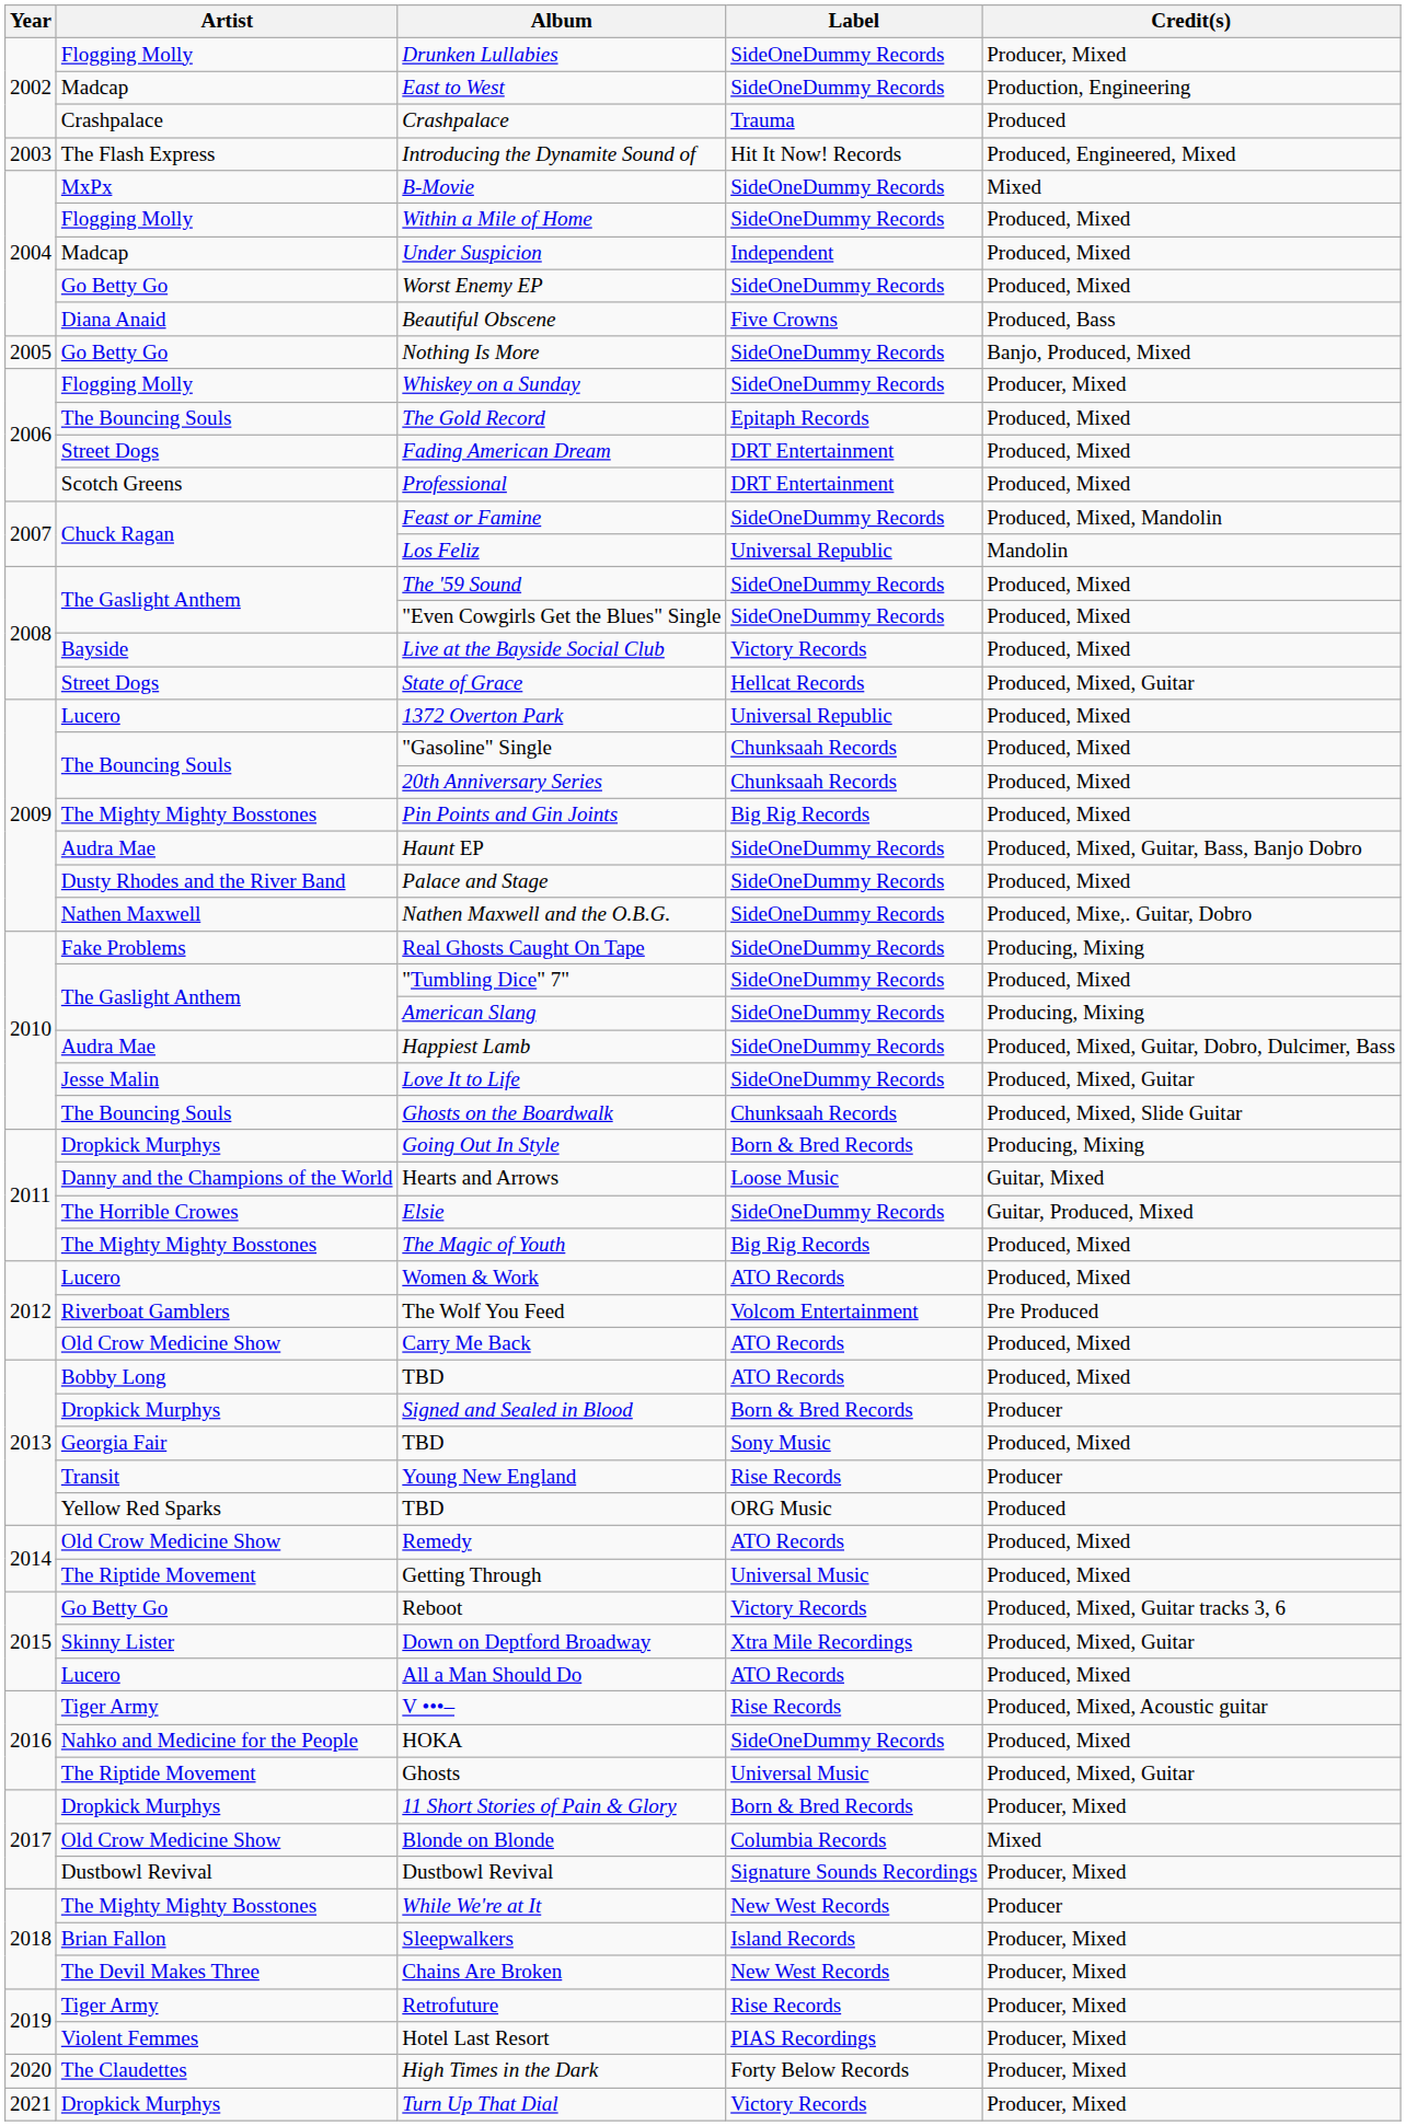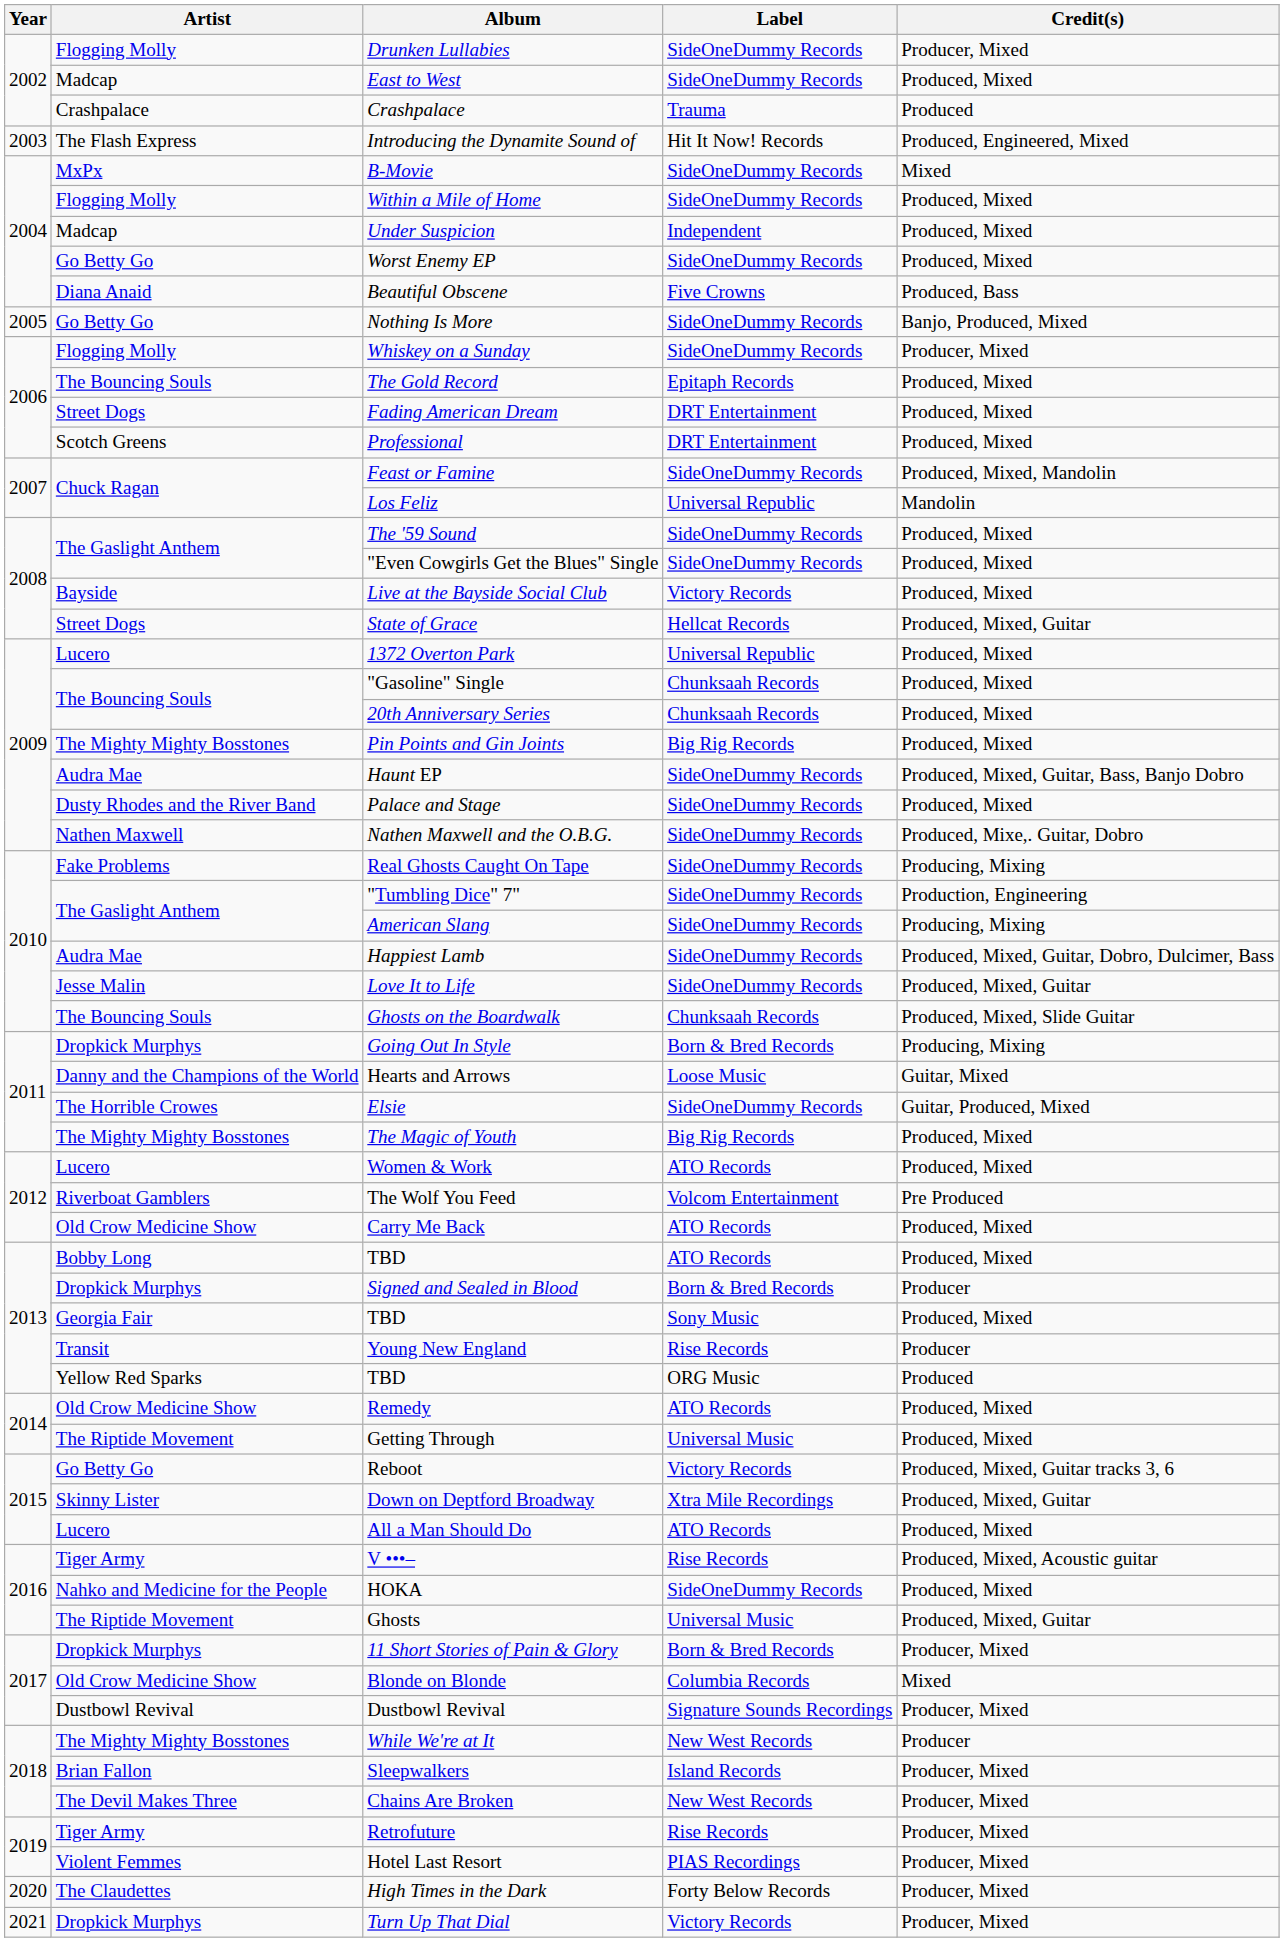East to West | Credit(s): Production, Engineering -> Produced, Mixed
"Tumbling Dice" 7" | Credit(s): Produced, Mixed -> Production, Engineering
